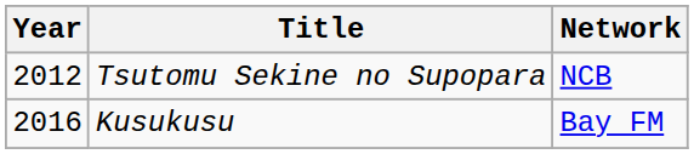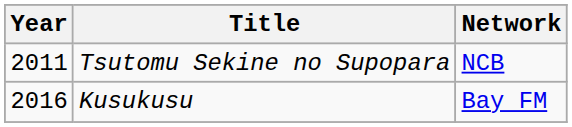Tsutomu Sekine no Supopara | Year: 2012 -> 2011
